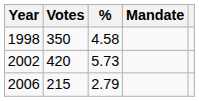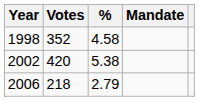1998 | Votes: 350 -> 352
2002 | %: 5.73 -> 5.38
2006 | Votes: 215 -> 218
